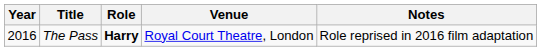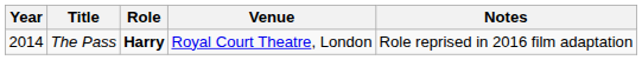The Pass | Year: 2016 -> 2014
